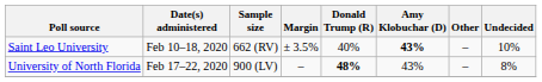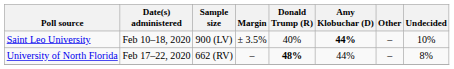Saint Leo University | Sample size: 662 (RV) -> 900 (LV)
Saint Leo University | Amy Klobuchar (D): 43% -> 44%
University of North Florida | Sample size: 900 (LV) -> 662 (RV)
University of North Florida | Amy Klobuchar (D): 43% -> 44%
